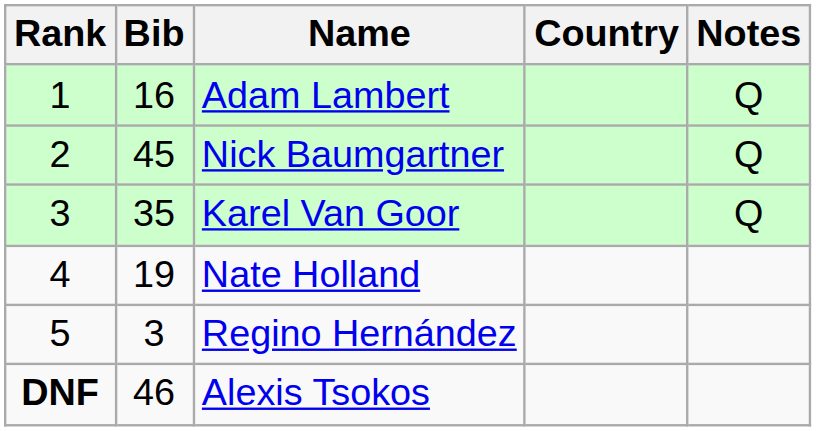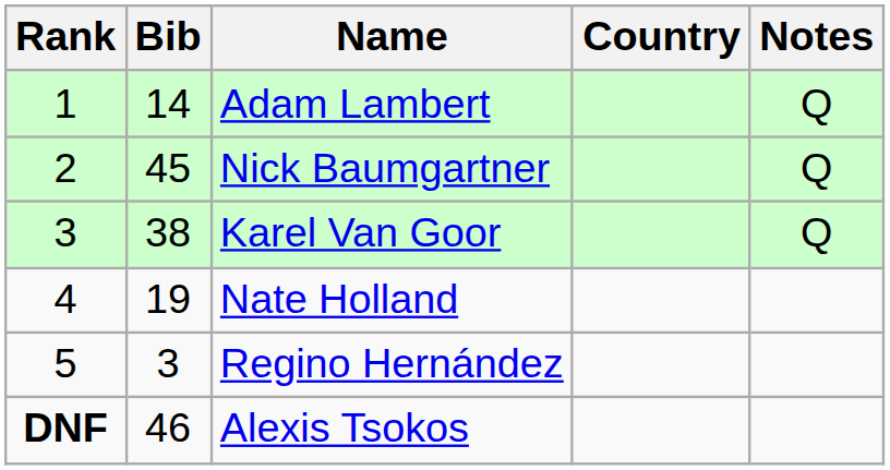Adam Lambert | Bib: 16 -> 14
Karel Van Goor | Bib: 35 -> 38
